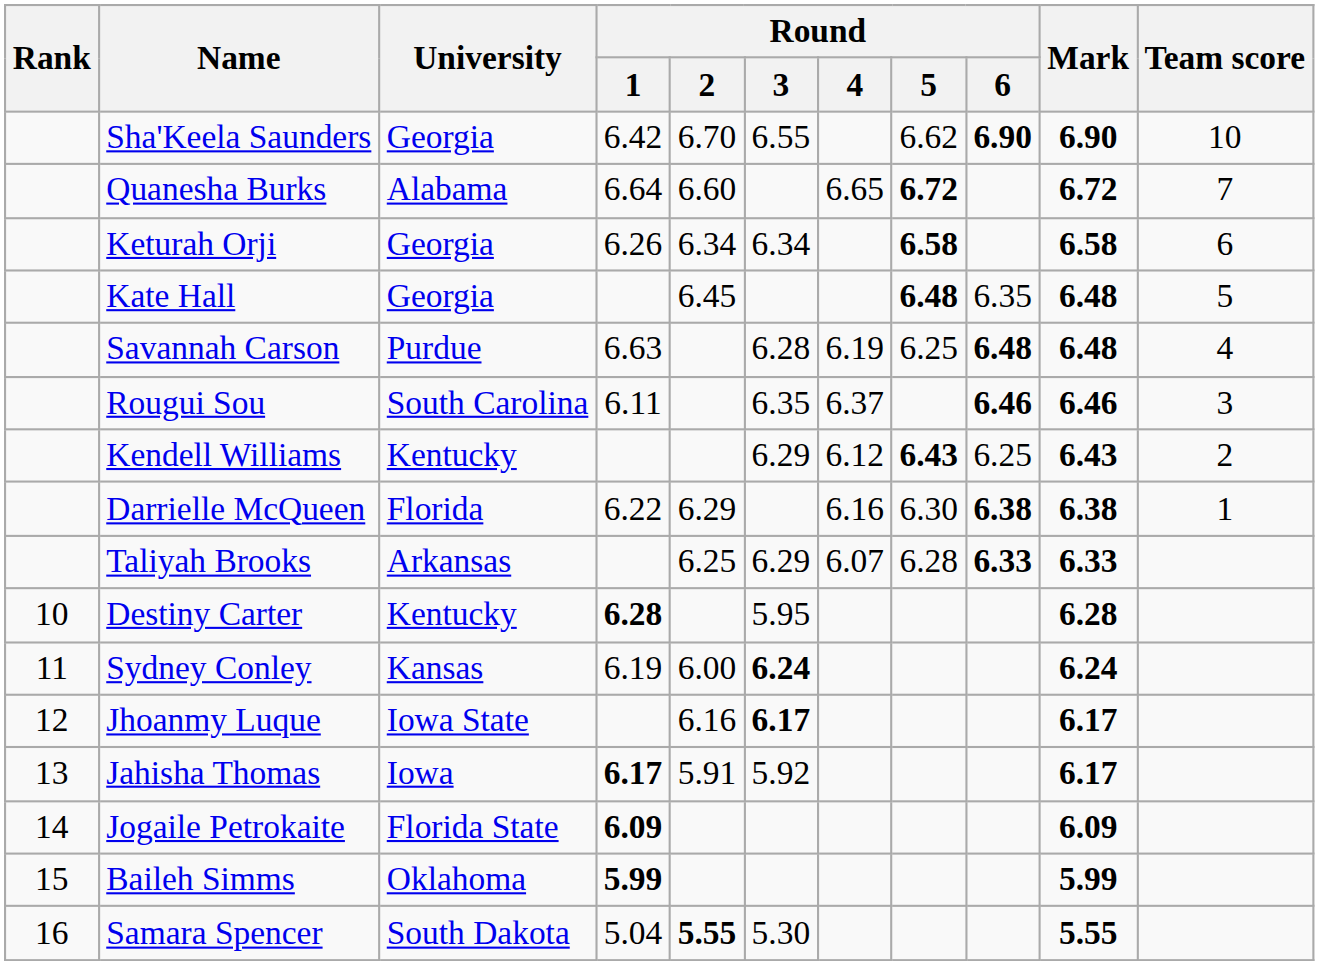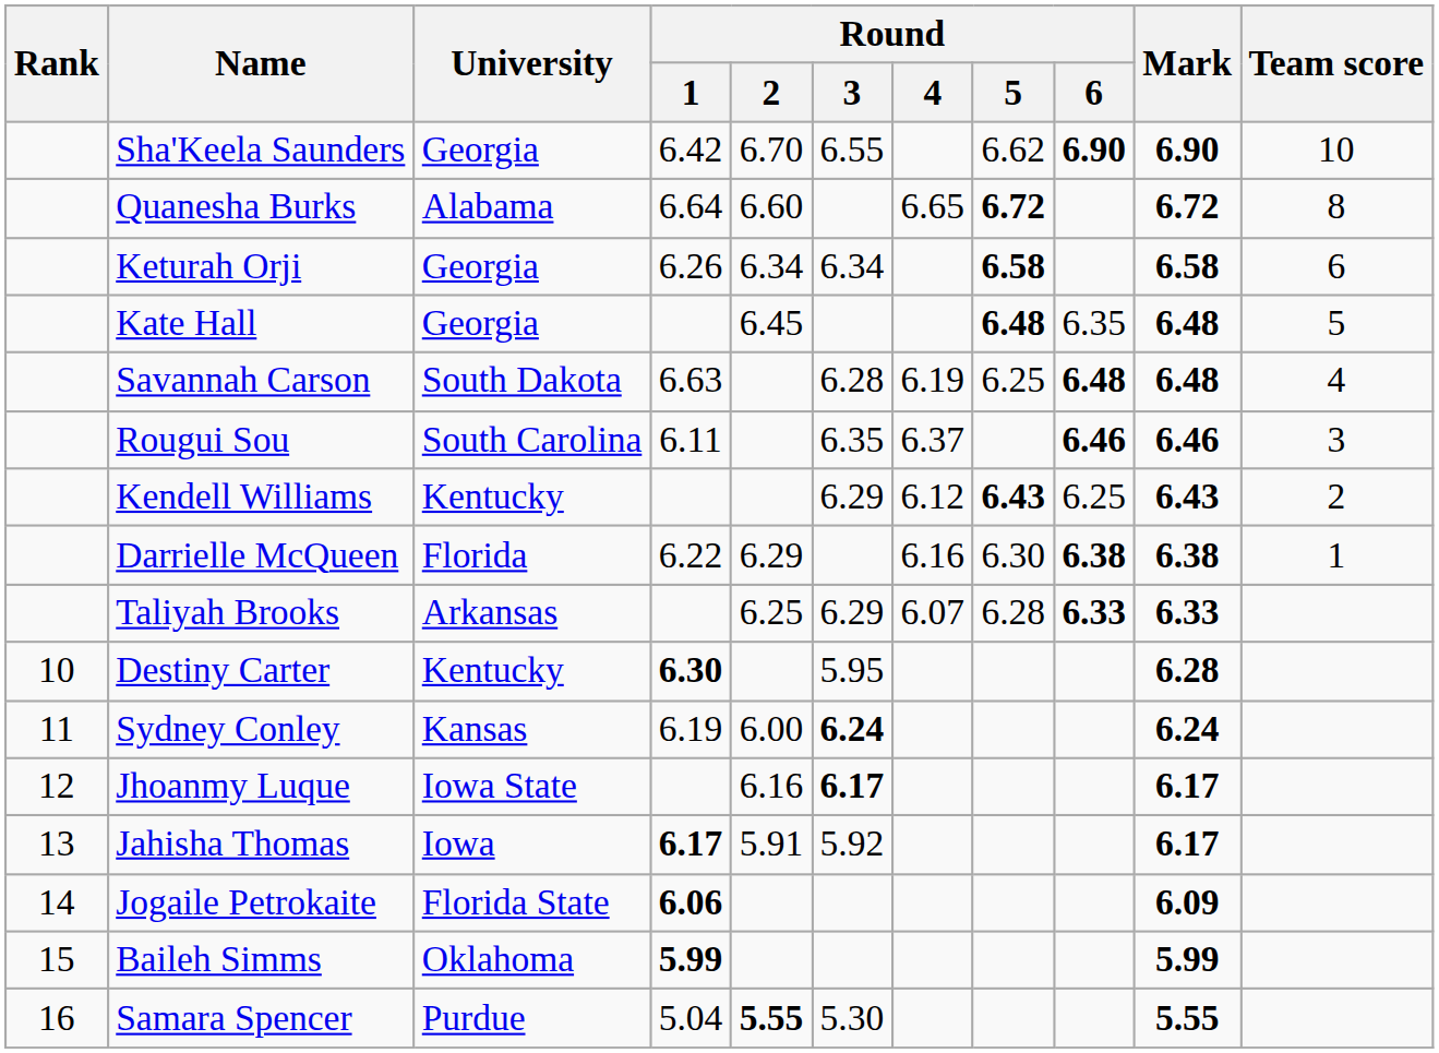Quanesha Burks | Team score: 7 -> 8
Savannah Carson | University: Purdue -> South Dakota
Destiny Carter | Round / 1: 6.28 -> 6.30
Jogaile Petrokaite | Round / 1: 6.09 -> 6.06
Samara Spencer | University: South Dakota -> Purdue
